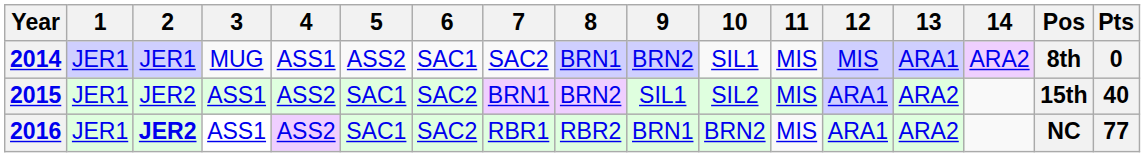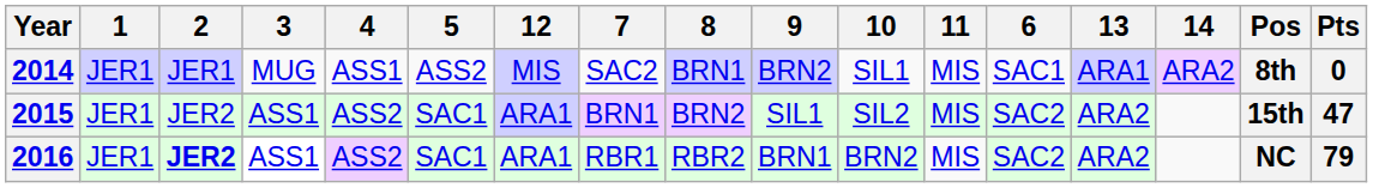columns swapped: 6 <-> 12
2015 | Pts: 40 -> 47
2016 | Pts: 77 -> 79
